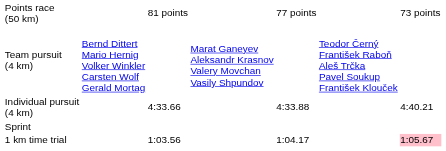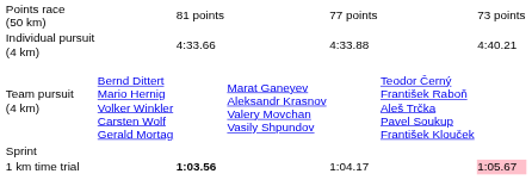rows swapped: Individual pursuit (4 km) <-> Team pursuit (4 km)
1 km time trial | column 3: normal -> bold
